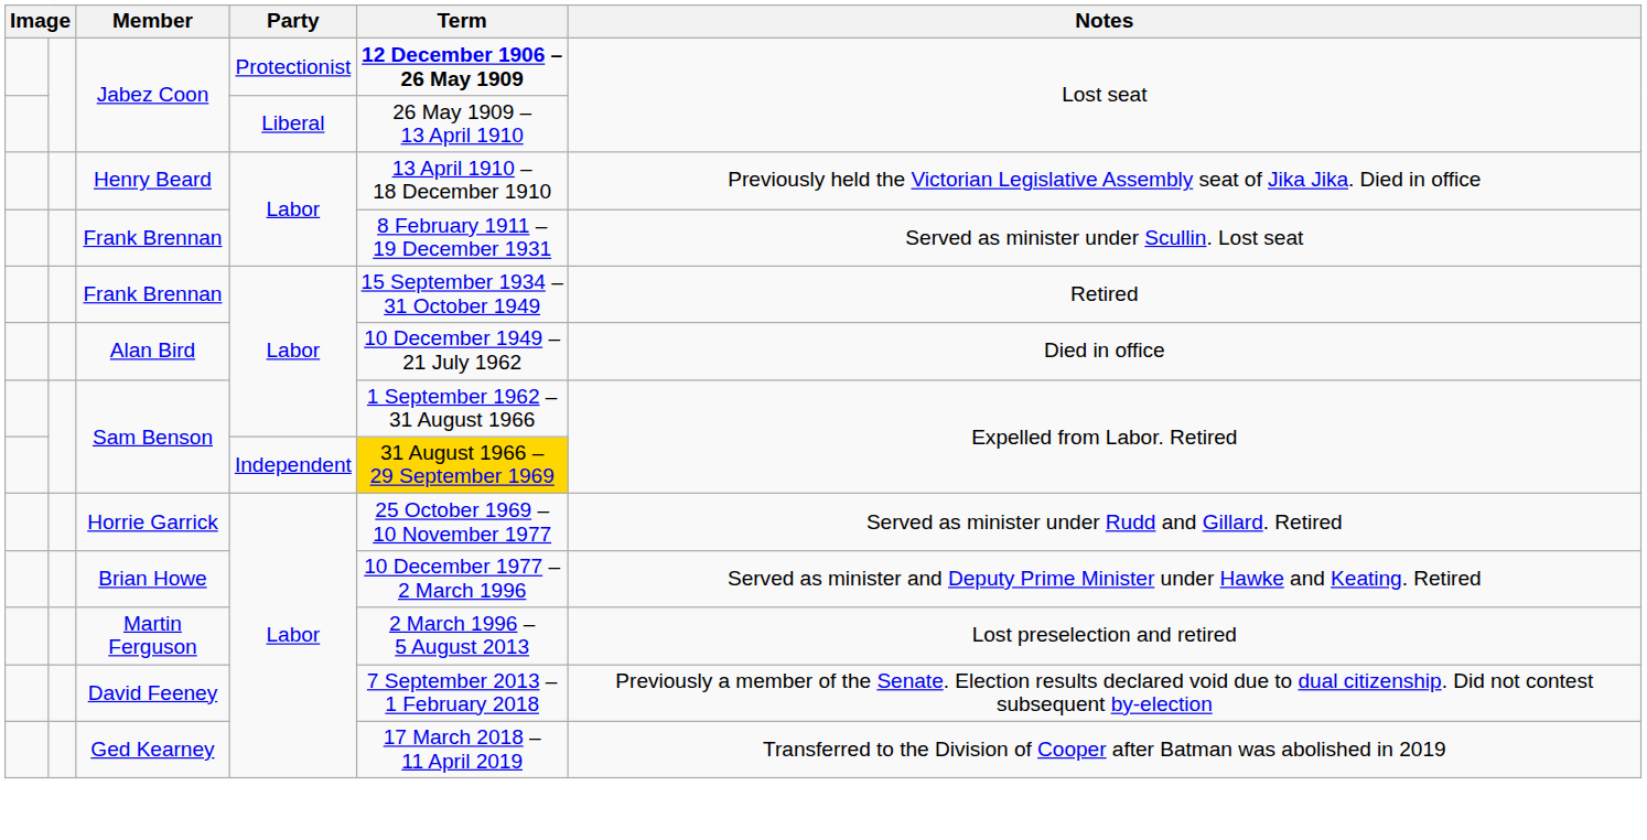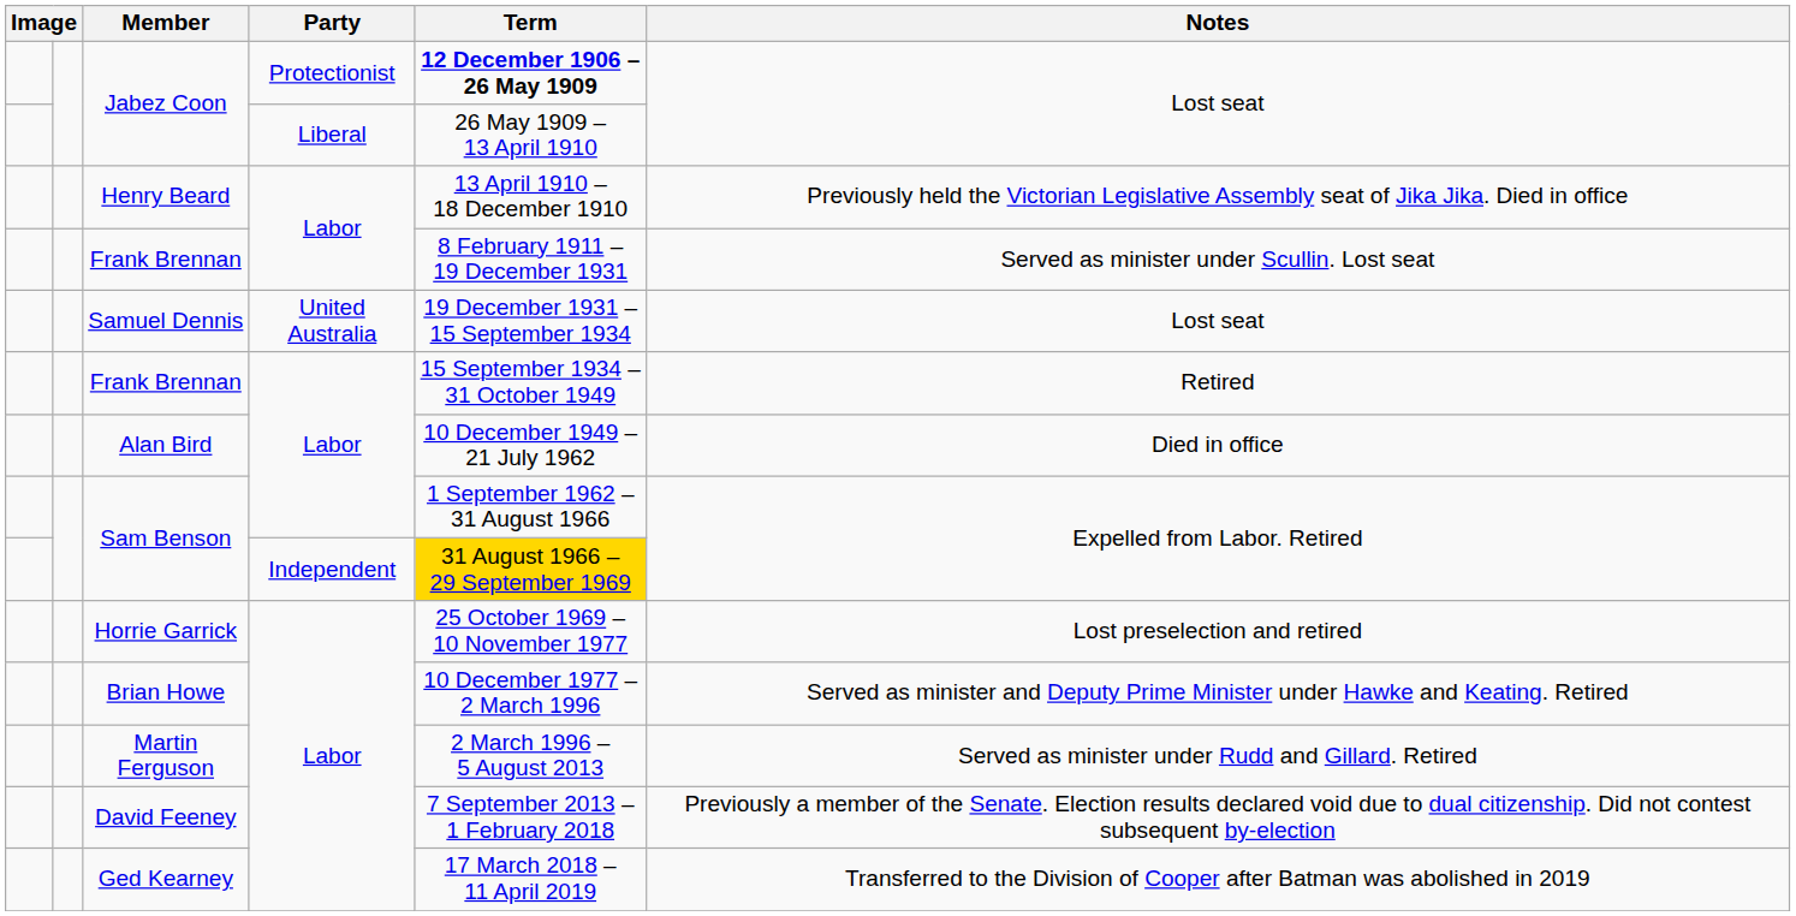+ row: Samuel Dennis | United Australia | 19 December 1931 – 15 September 1934 | Lost seat
Horrie Garrick | Notes: Served as minister under Rudd and Gillard. Retired -> Lost preselection and retired
Martin Ferguson | Notes: Lost preselection and retired -> Served as minister under Rudd and Gillard. Retired
